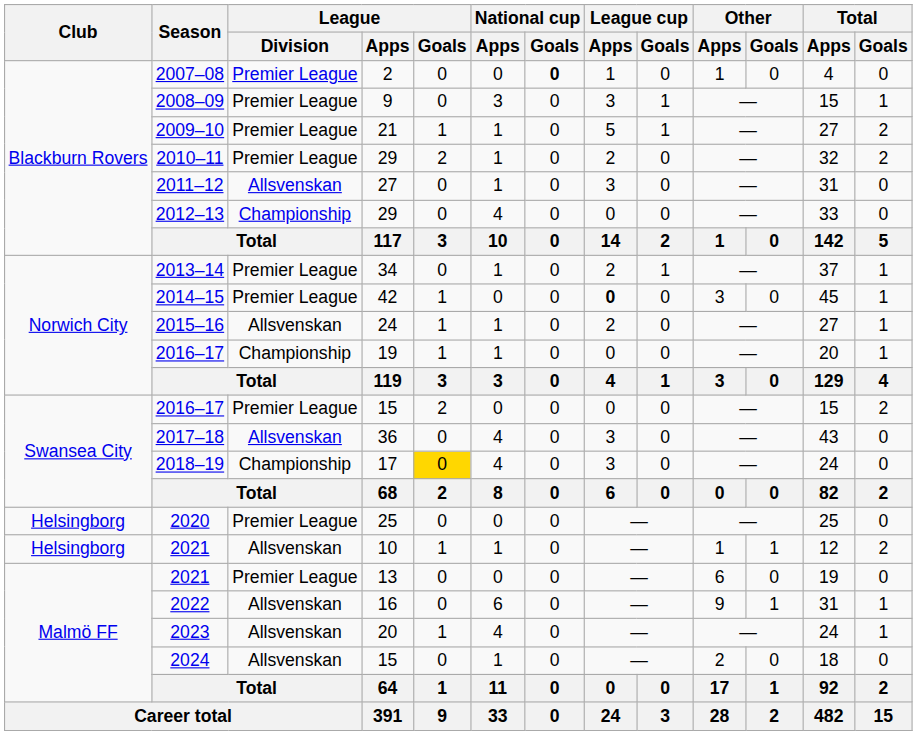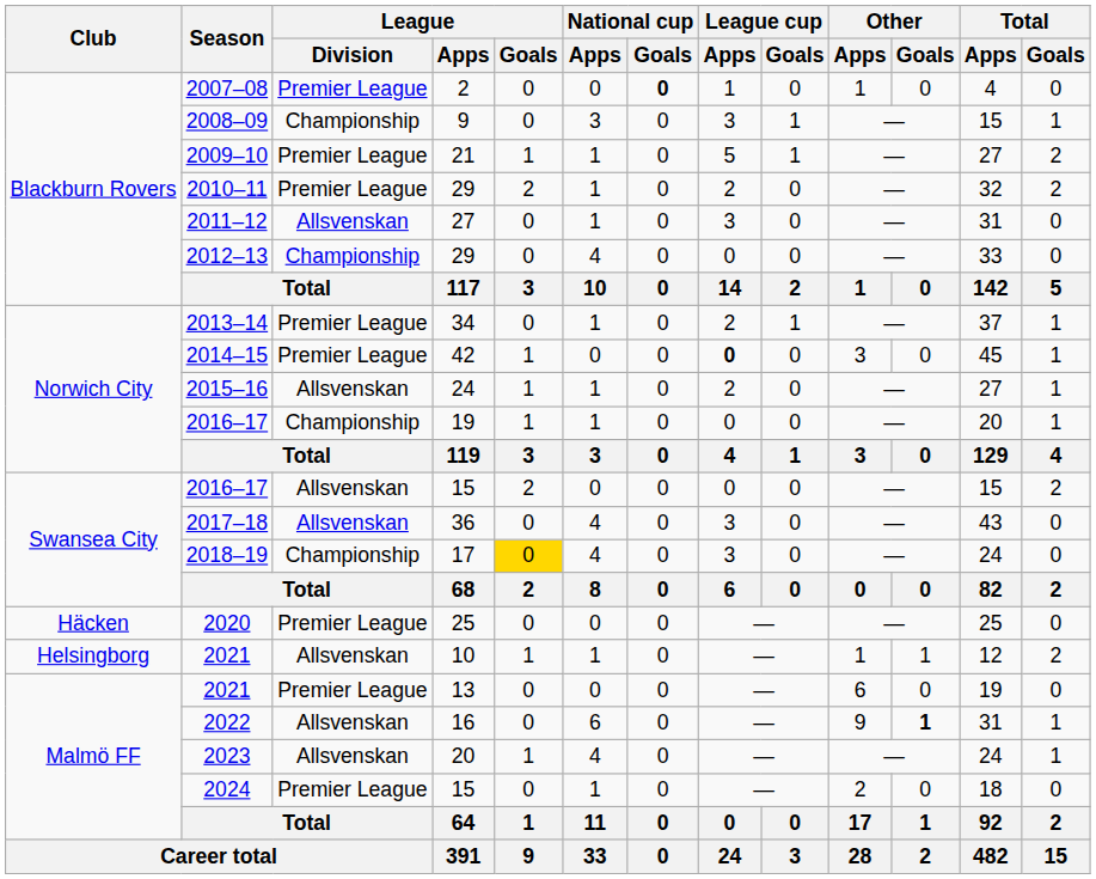2008–09 | League / Division: Premier League -> Championship
2016–17 / 15 | League / Division: Premier League -> Allsvenskan
2020 | Club: Helsingborg -> Häcken
2022 | Other / Goals: normal -> bold
2024 | League / Division: Allsvenskan -> Premier League
